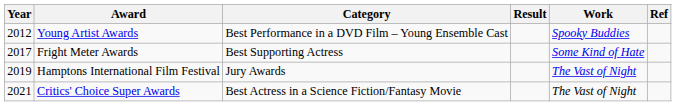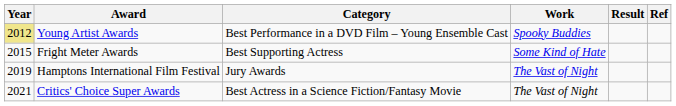columns swapped: Work <-> Result
Young Artist Awards | Year: no background -> khaki background
Fright Meter Awards | Year: 2017 -> 2015
